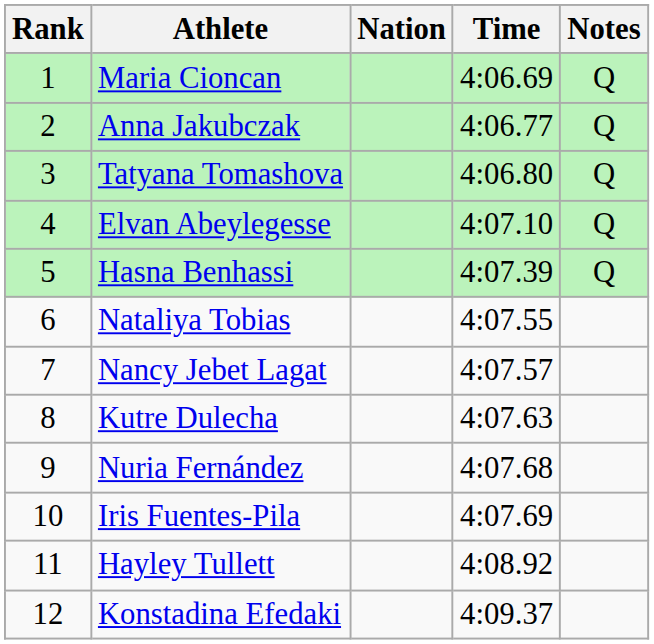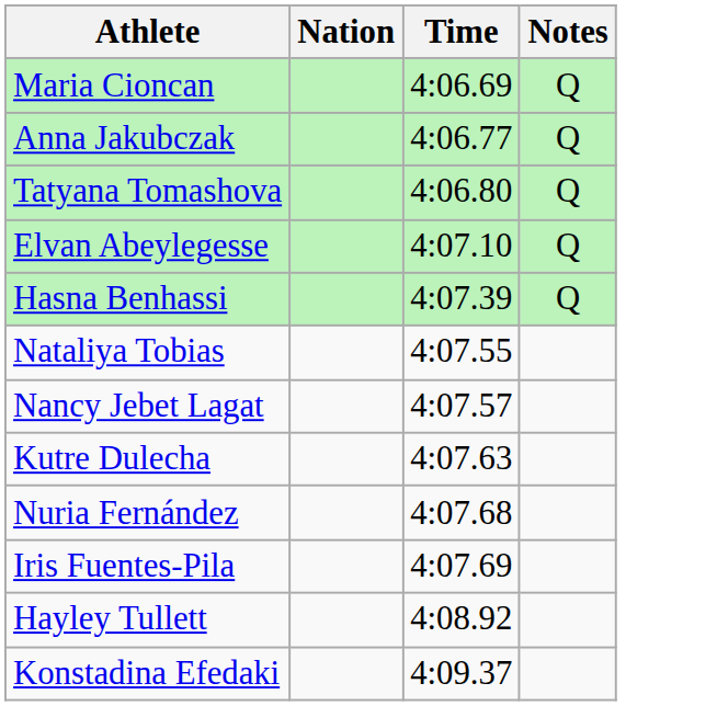- column: Rank | 1 | 2 | 3 | 4 | 5 | 6 | 7 | 8 | 9 | 10 | 11 | 12
